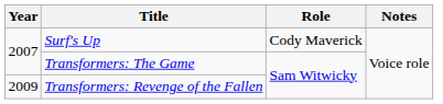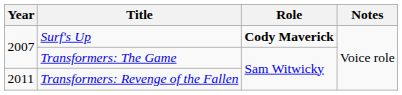Surf's Up | Role: normal -> bold
Transformers: Revenge of the Fallen | Year: 2009 -> 2011
